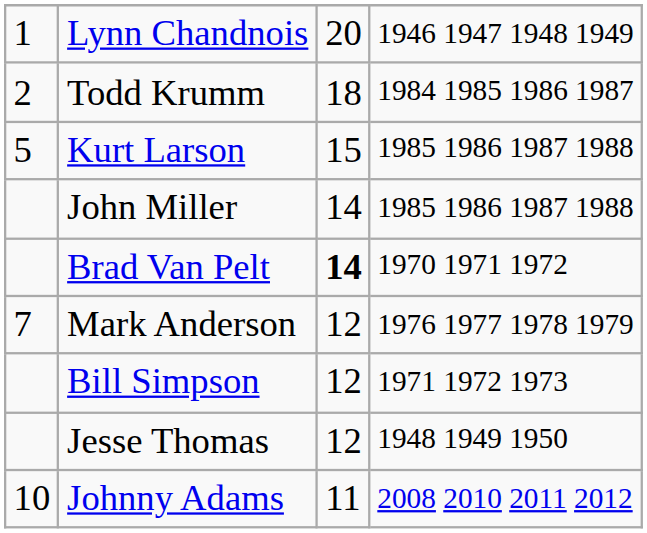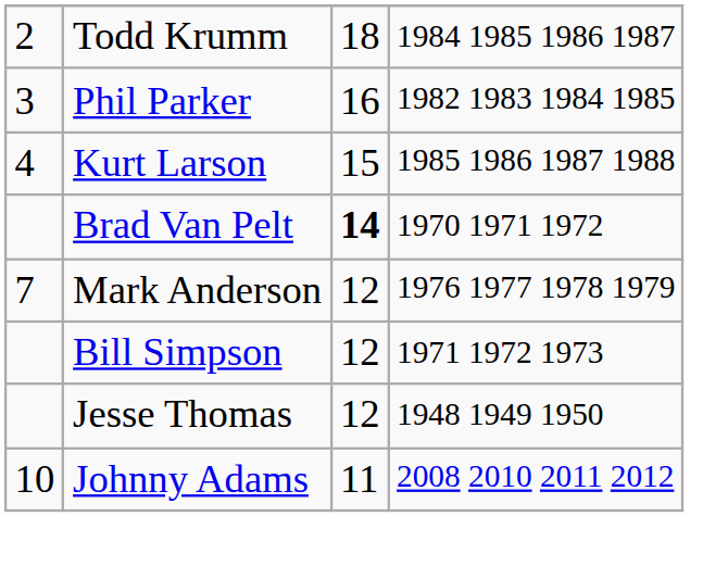- row: 1 | Lynn Chandnois | 20 | 1946 1947 1948 1949
+ row: 3 | Phil Parker | 16 | 1982 1983 1984 1985
Kurt Larson | column 1: 5 -> 4
- row: John Miller | 14 | 1985 1986 1987 1988
